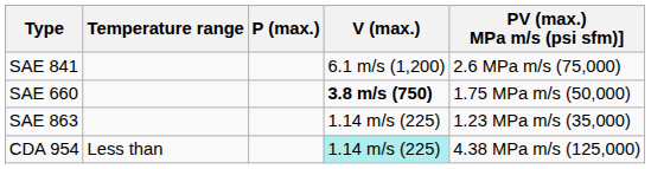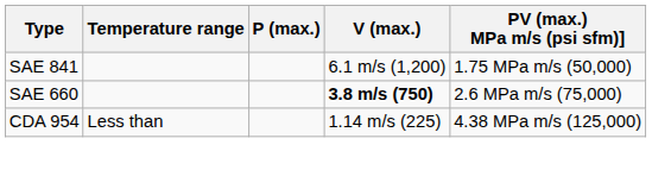SAE 841 | PV (max.) MPa m/s (psi sfm)]: 2.6 MPa m/s (75,000) -> 1.75 MPa m/s (50,000)
SAE 660 | PV (max.) MPa m/s (psi sfm)]: 1.75 MPa m/s (50,000) -> 2.6 MPa m/s (75,000)
- row: SAE 863 | 1.14 m/s (225) | 1.23 MPa m/s (35,000)
CDA 954 | V (max.): paleturquoise background -> no background
